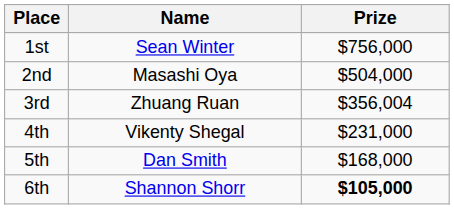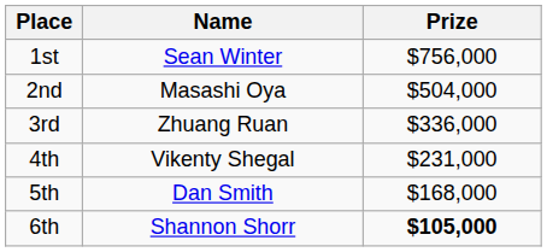3rd | Prize: $356,004 -> $336,000
